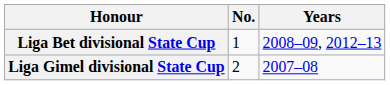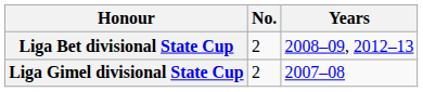Liga Bet divisional State Cup | No.: 1 -> 2
